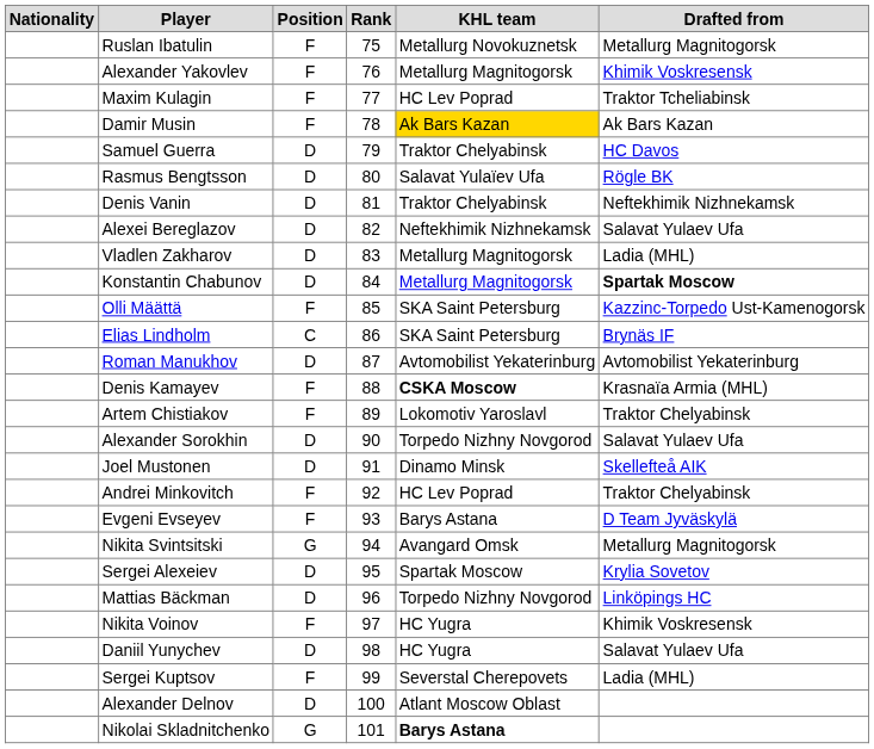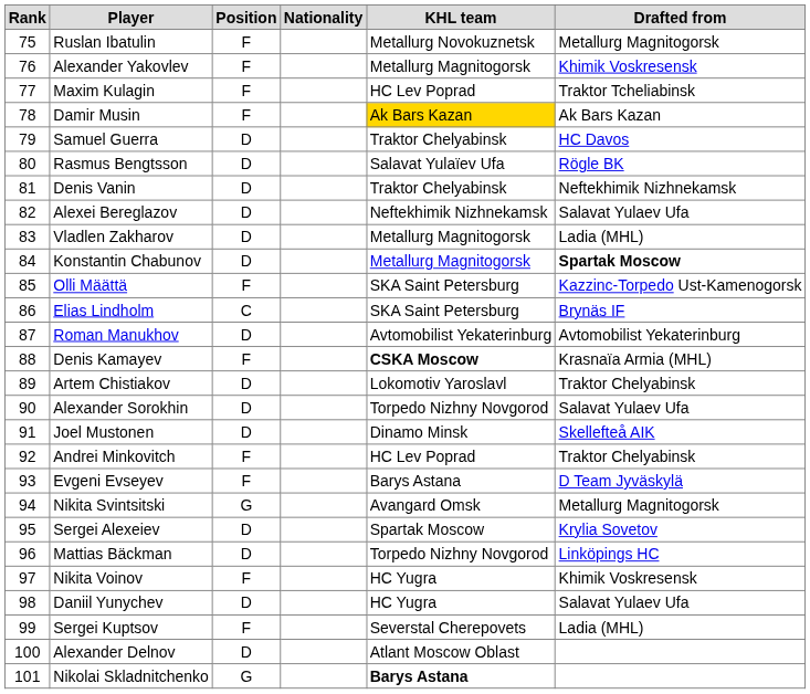columns swapped: Rank <-> Nationality
Artem Chistiakov | Position: F -> D
